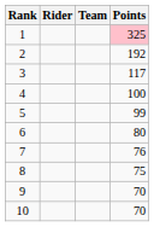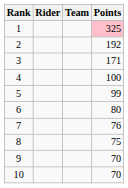3 | Points: 117 -> 171
